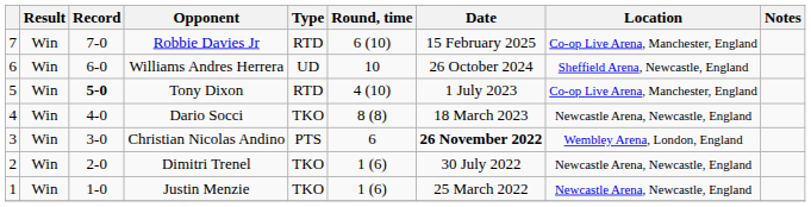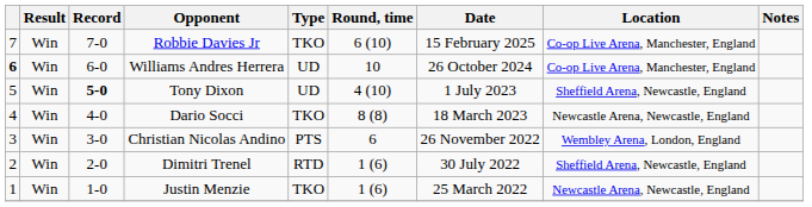Robbie Davies Jr | Type: RTD -> TKO
Williams Andres Herrera | column 1: normal -> bold
Williams Andres Herrera | Location: Sheffield Arena, Newcastle, England -> Co-op Live Arena, Manchester, England
Tony Dixon | Type: RTD -> UD
Tony Dixon | Location: Co-op Live Arena, Manchester, England -> Sheffield Arena, Newcastle, England
Christian Nicolas Andino | Date: bold -> normal
Dimitri Trenel | Type: TKO -> RTD
Dimitri Trenel | Location: Newcastle Arena, Newcastle, England -> Sheffield Arena, Newcastle, England
